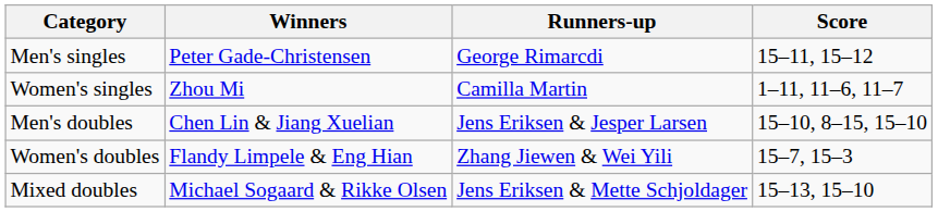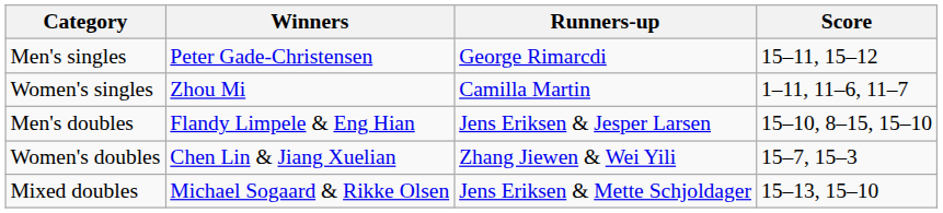Men's doubles | Winners: Chen Lin & Jiang Xuelian -> Flandy Limpele & Eng Hian
Women's doubles | Winners: Flandy Limpele & Eng Hian -> Chen Lin & Jiang Xuelian
